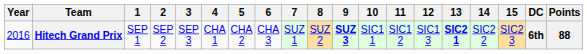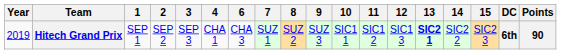- column: 5 | CHA 2
Hitech Grand Prix | Year: 2016 -> 2019
Hitech Grand Prix | 9: bold -> normal
Hitech Grand Prix | Points: 88 -> 90
